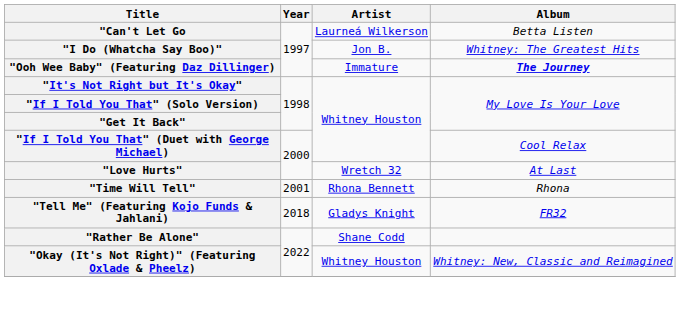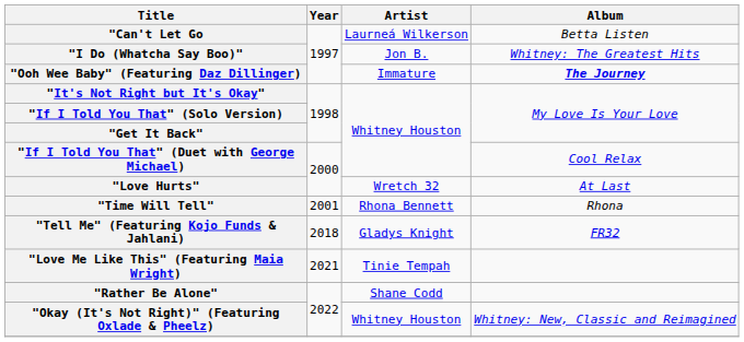+ row: "Love Me Like This" (Featuring Maia Wright) | 2021 | Tinie Tempah
